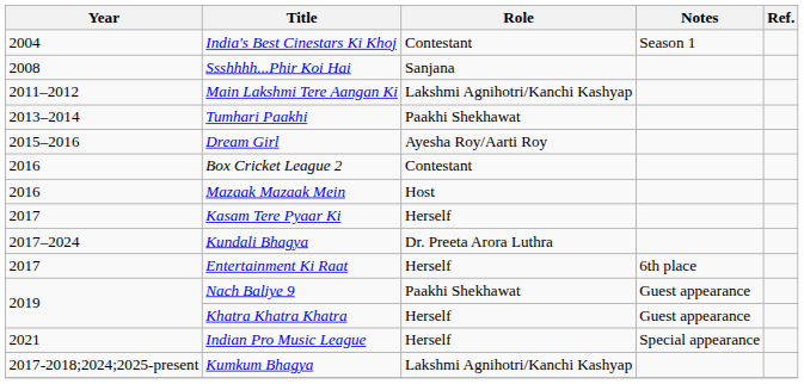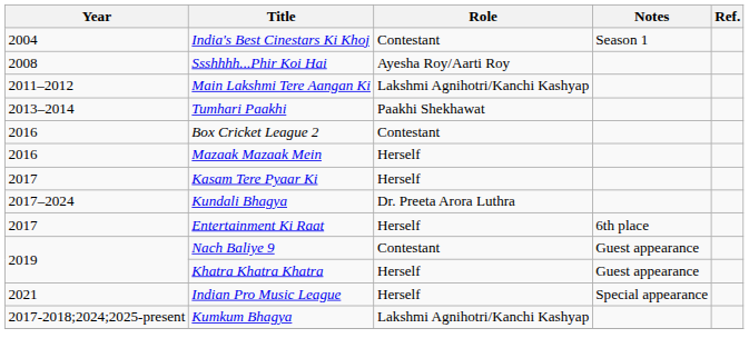Ssshhhh...Phir Koi Hai | Role: Sanjana -> Ayesha Roy/Aarti Roy
- row: 2015–2016 | Dream Girl | Ayesha Roy/Aarti Roy
Mazaak Mazaak Mein | Role: Host -> Herself
Nach Baliye 9 | Role: Paakhi Shekhawat -> Contestant
